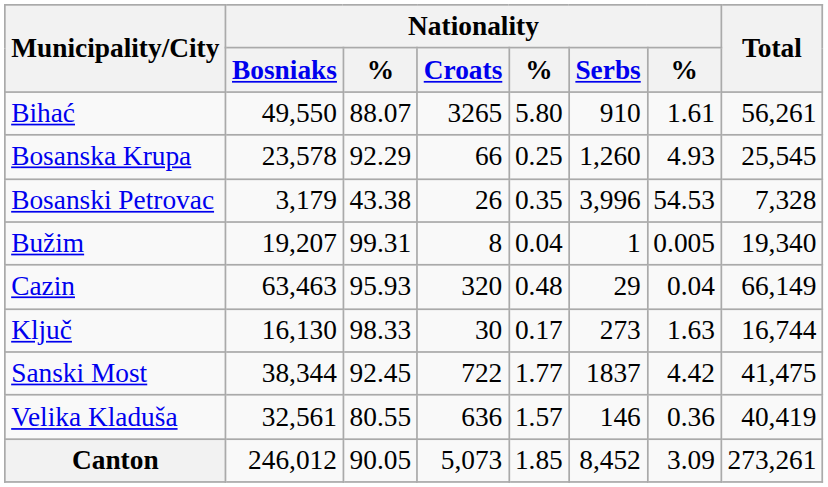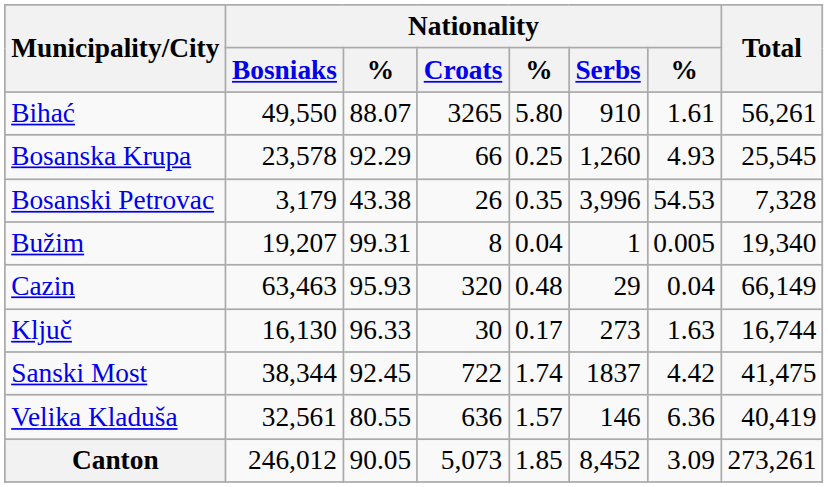Ključ | column 3: 98.33 -> 96.33
Sanski Most | column 5: 1.77 -> 1.74
Velika Kladuša | column 7: 0.36 -> 6.36
